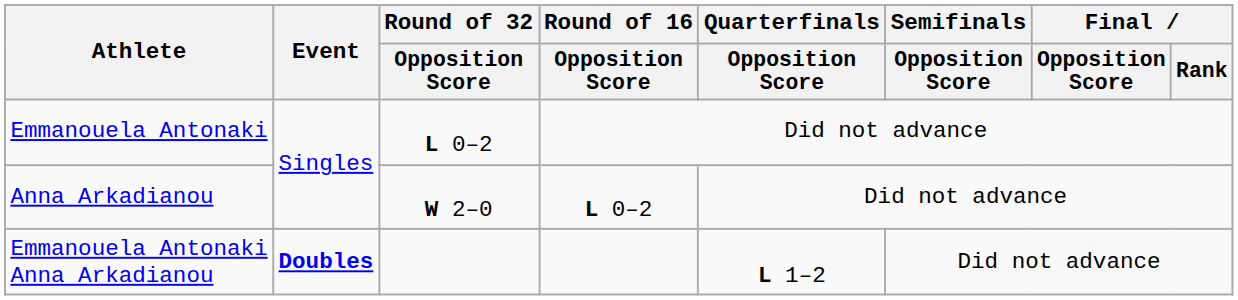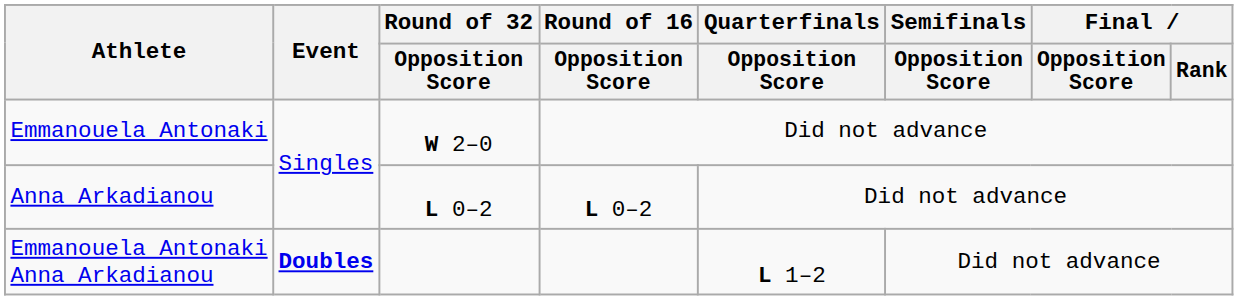Emmanouela Antonaki | Round of 32 / Opposition Score: L 0–2 -> W 2–0
Anna Arkadianou | Round of 32 / Opposition Score: W 2–0 -> L 0–2
